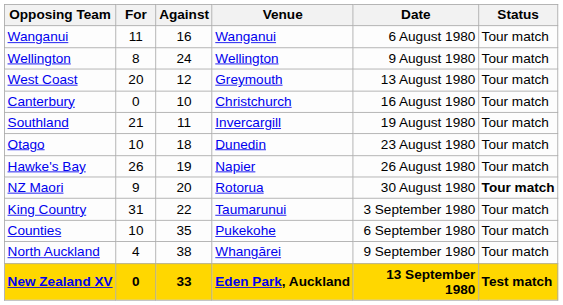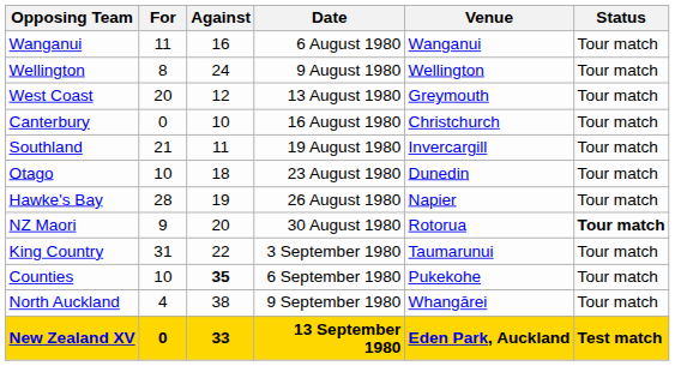columns swapped: Date <-> Venue
Hawke's Bay | For: 26 -> 28
Counties | Against: normal -> bold
